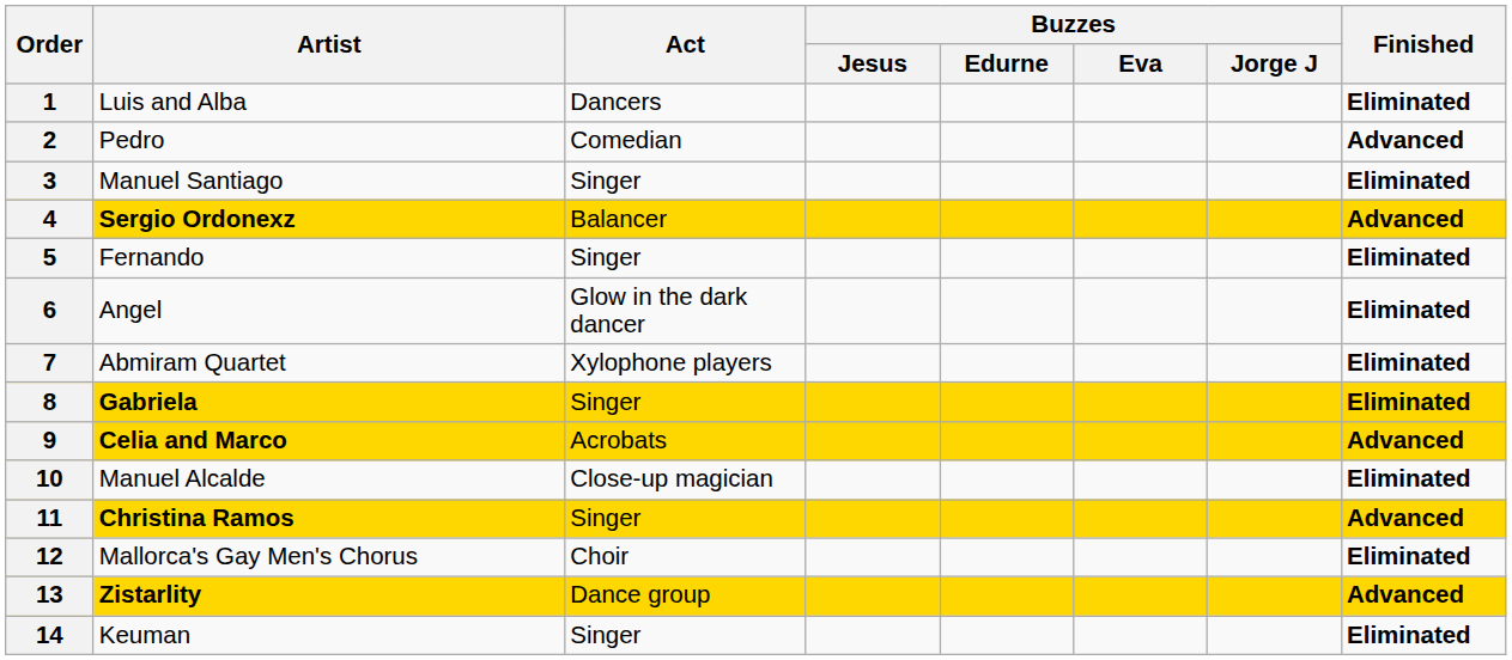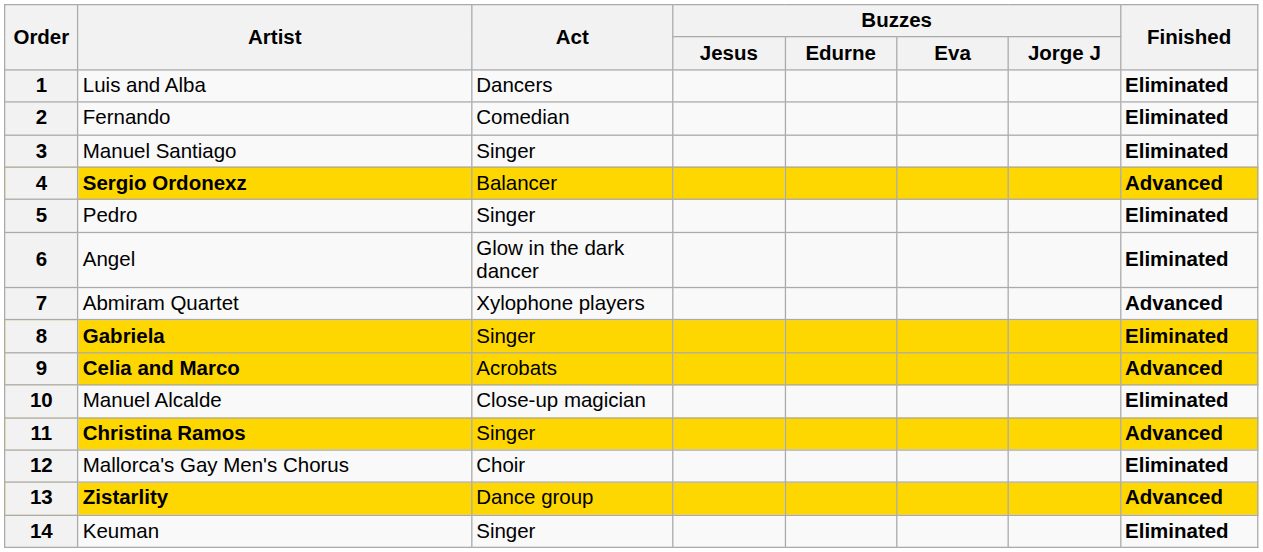2 | Artist: Pedro -> Fernando
2 | Finished: Advanced -> Eliminated
5 | Artist: Fernando -> Pedro
7 | Finished: Eliminated -> Advanced
